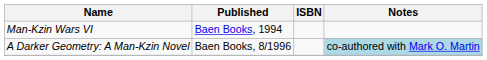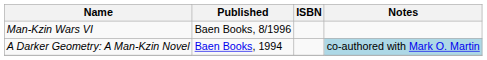Man-Kzin Wars VI | Published: Baen Books, 1994 -> Baen Books, 8/1996
A Darker Geometry: A Man-Kzin Novel | Published: Baen Books, 8/1996 -> Baen Books, 1994
